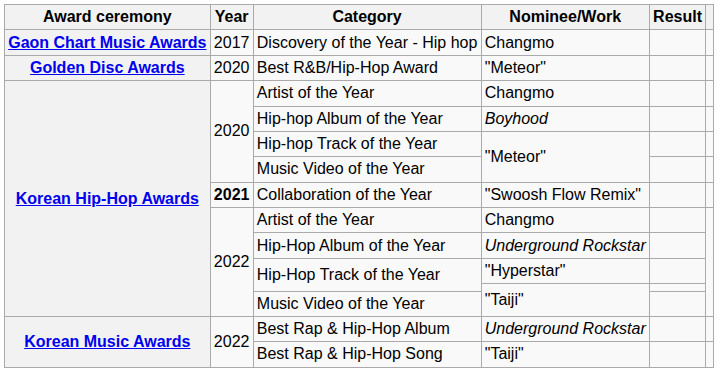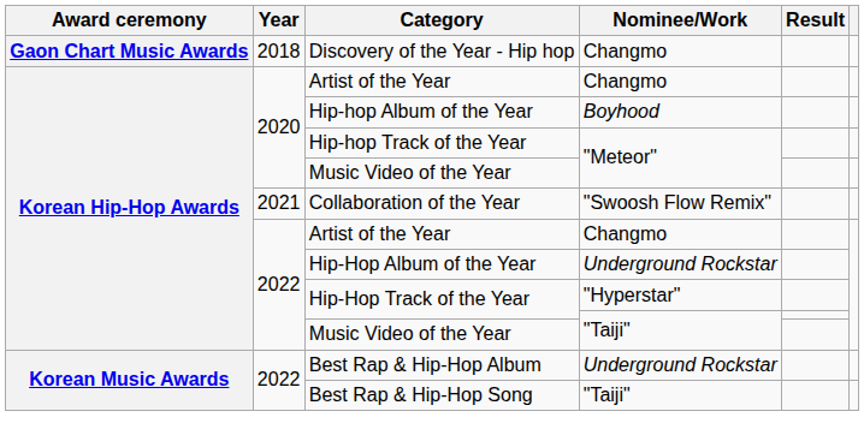Discovery of the Year - Hip hop | Year: 2017 -> 2018
- row: Golden Disc Awards | 2020 | Best R&B/Hip-Hop Award | "Meteor"
Collaboration of the Year | Year: bold -> normal
